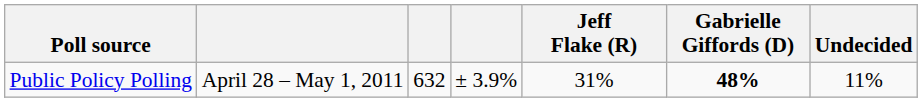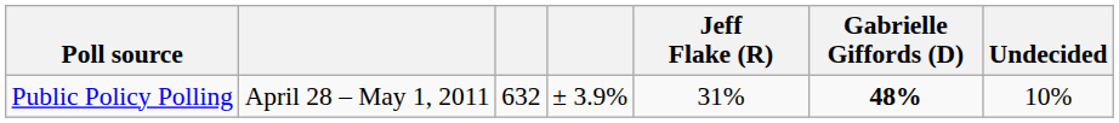Public Policy Polling | Undecided: 11% -> 10%
